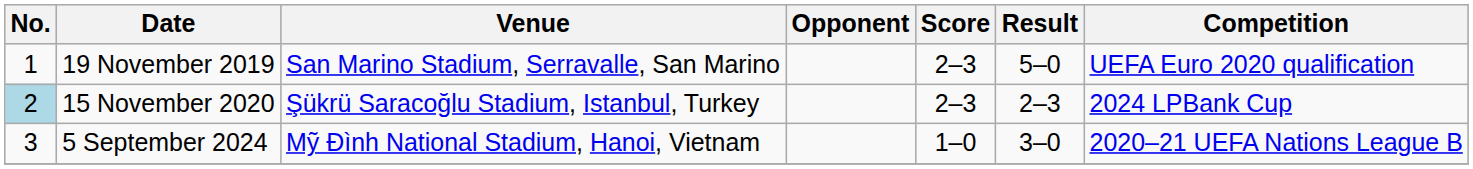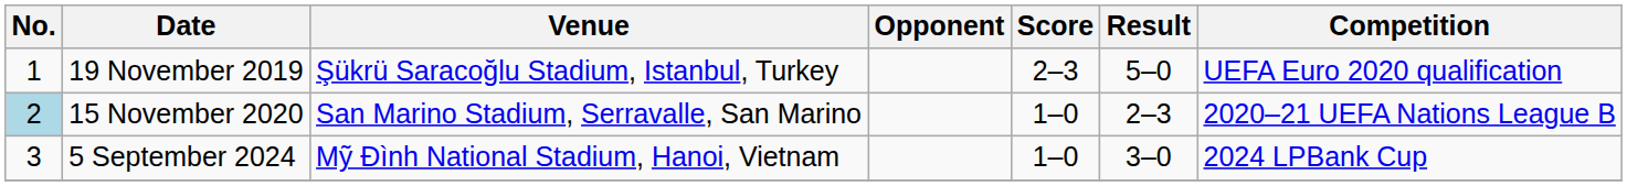19 November 2019 | Venue: San Marino Stadium, Serravalle, San Marino -> Şükrü Saracoğlu Stadium, Istanbul, Turkey
15 November 2020 | Venue: Şükrü Saracoğlu Stadium, Istanbul, Turkey -> San Marino Stadium, Serravalle, San Marino
15 November 2020 | Score: 2–3 -> 1–0
15 November 2020 | Competition: 2024 LPBank Cup -> 2020–21 UEFA Nations League B
5 September 2024 | Competition: 2020–21 UEFA Nations League B -> 2024 LPBank Cup
